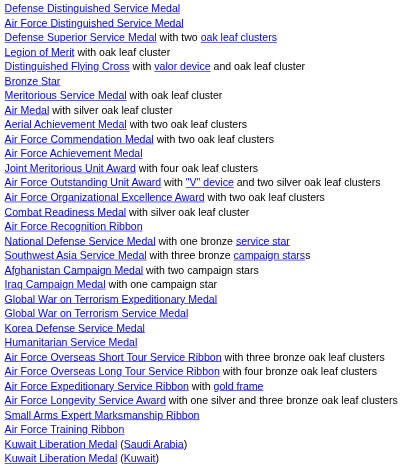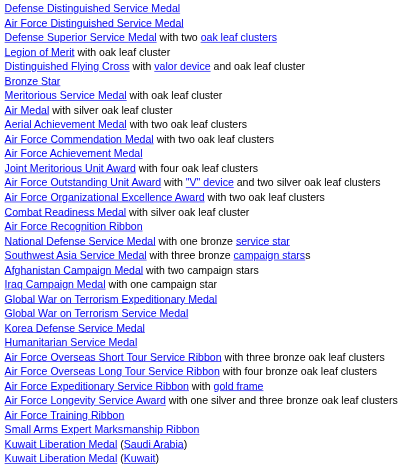rows swapped: Small Arms Expert Marksmanship Ribbon <-> Air Force Training Ribbon
